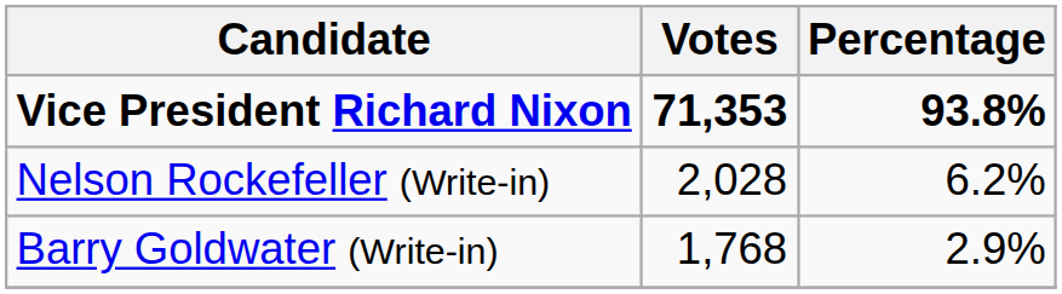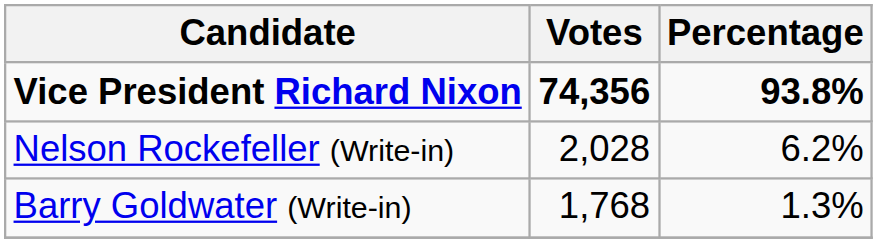Vice President Richard Nixon | Votes: 71,353 -> 74,356
Barry Goldwater (Write-in) | Percentage: 2.9% -> 1.3%
